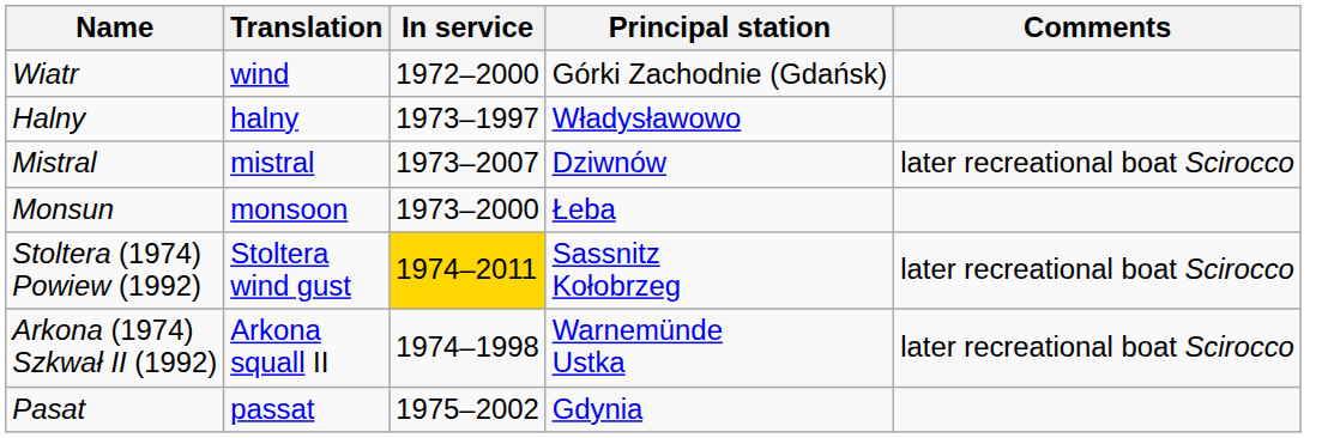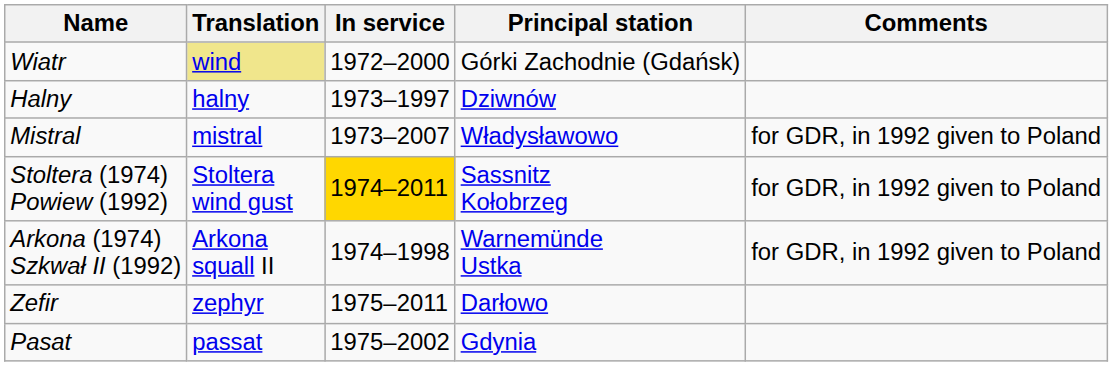Wiatr | Translation: no background -> khaki background
Halny | Principal station: Władysławowo -> Dziwnów
Mistral | Principal station: Dziwnów -> Władysławowo
Mistral | Comments: later recreational boat Scirocco -> for GDR, in 1992 given to Poland
- row: Monsun | monsoon | 1973–2000 | Łeba
Stoltera (1974) Powiew (1992) | Comments: later recreational boat Scirocco -> for GDR, in 1992 given to Poland
Arkona (1974) Szkwał II (1992) | Comments: later recreational boat Scirocco -> for GDR, in 1992 given to Poland
+ row: Zefir | zephyr | 1975–2011 | Darłowo
